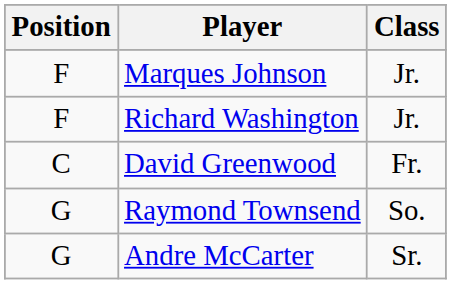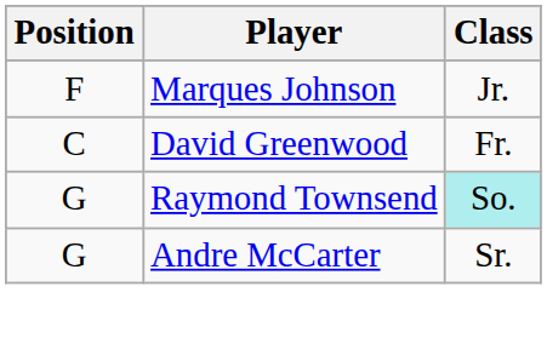- row: F | Richard Washington | Jr.
Raymond Townsend | Class: no background -> paleturquoise background
